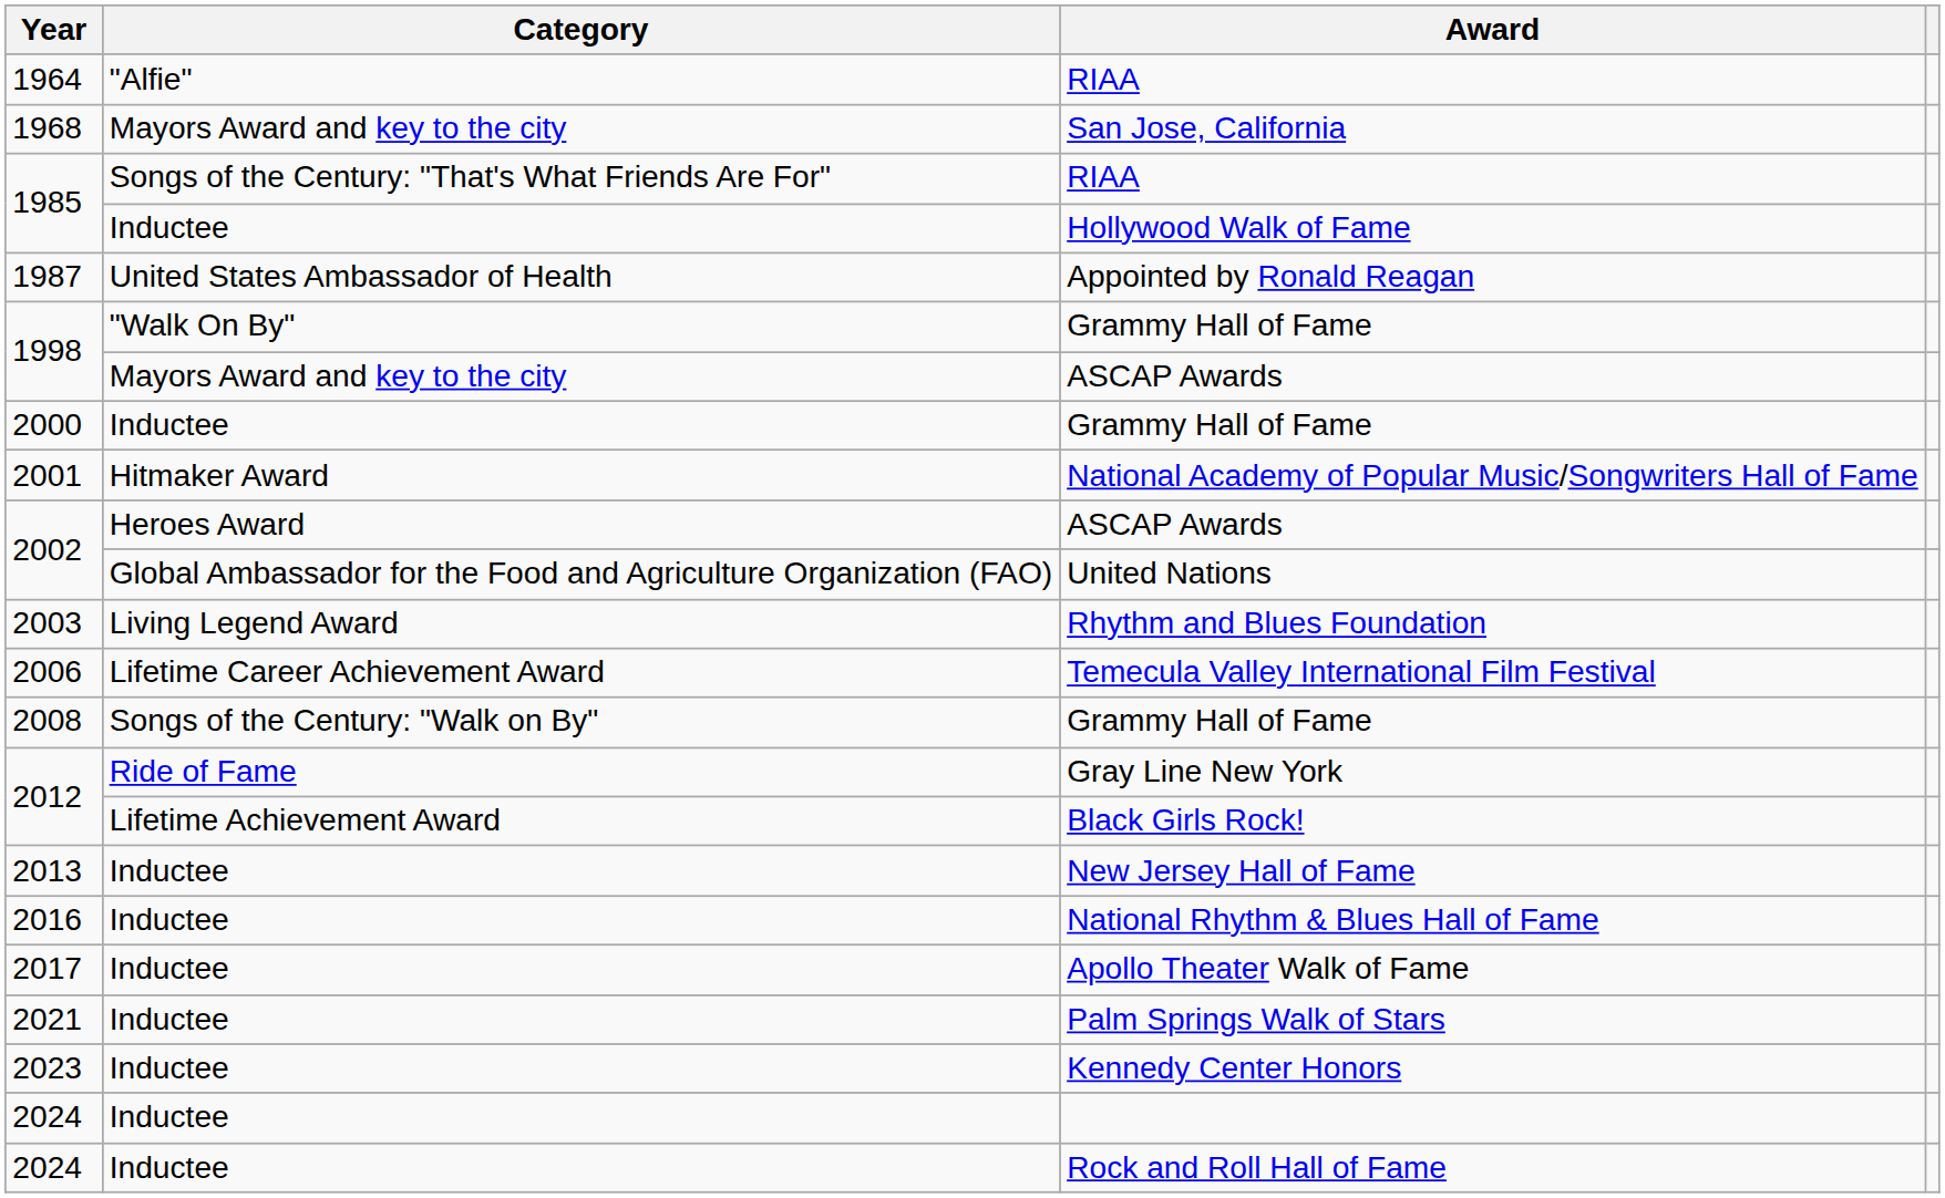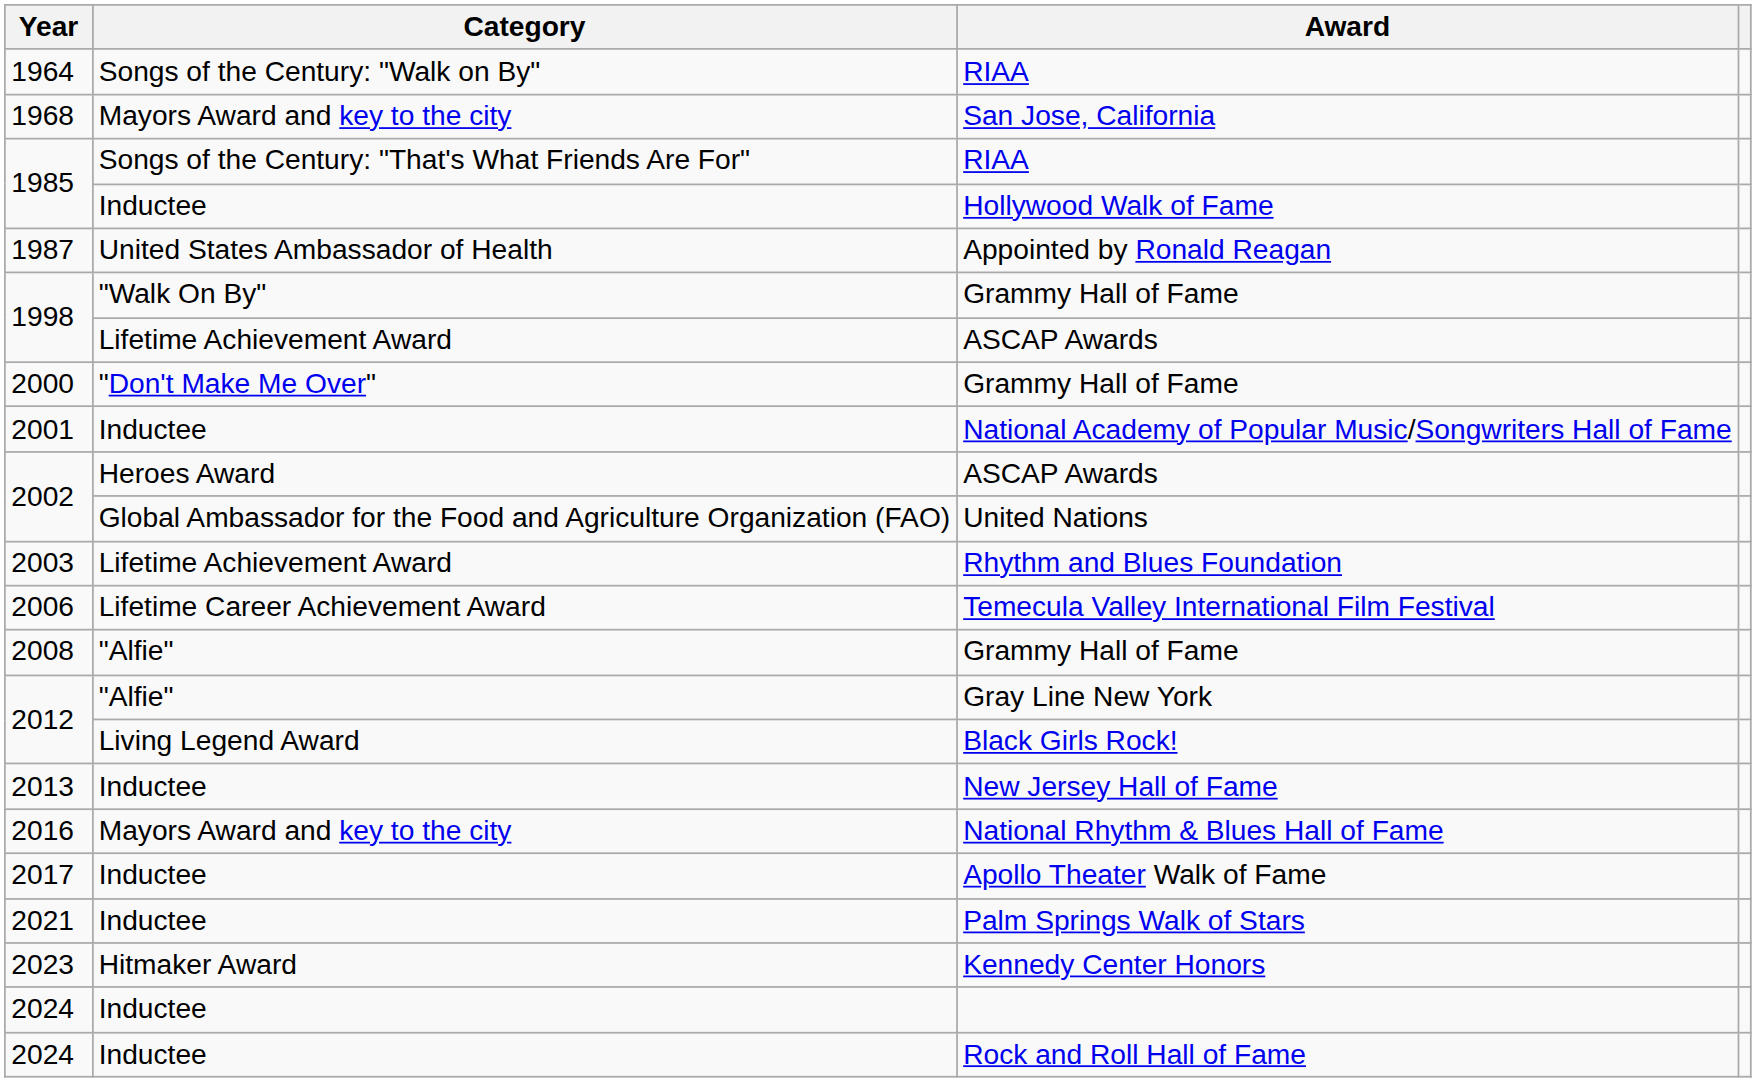1964 / RIAA | Category: "Alfie" -> Songs of the Century: "Walk on By"
1998 / ASCAP Awards | Category: Mayors Award and key to the city -> Lifetime Achievement Award
2000 / Grammy Hall of Fame | Category: Inductee -> "Don't Make Me Over"
National Academy of Popular Music/Songwriters Hall of Fame | Category: Hitmaker Award -> Inductee
Rhythm and Blues Foundation | Category: Living Legend Award -> Lifetime Achievement Award
2008 / Grammy Hall of Fame | Category: Songs of the Century: "Walk on By" -> "Alfie"
Gray Line New York | Category: Ride of Fame -> "Alfie"
Black Girls Rock! | Category: Lifetime Achievement Award -> Living Legend Award
National Rhythm & Blues Hall of Fame | Category: Inductee -> Mayors Award and key to the city
Kennedy Center Honors | Category: Inductee -> Hitmaker Award
